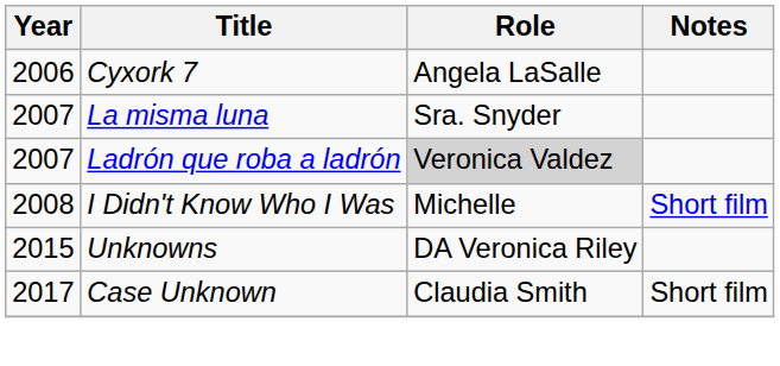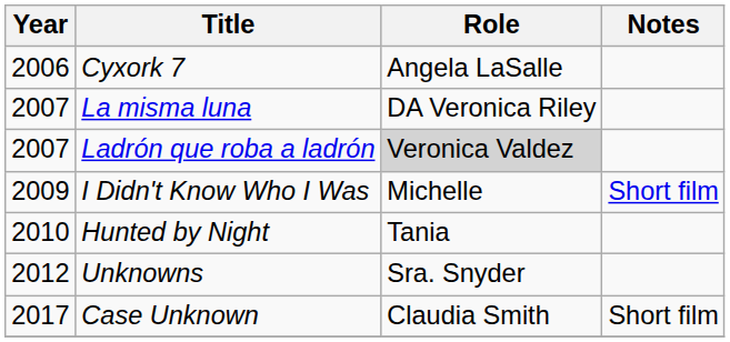La misma luna | Role: Sra. Snyder -> DA Veronica Riley
I Didn't Know Who I Was | Year: 2008 -> 2009
+ row: 2010 | Hunted by Night | Tania
Unknowns | Year: 2015 -> 2012
Unknowns | Role: DA Veronica Riley -> Sra. Snyder
